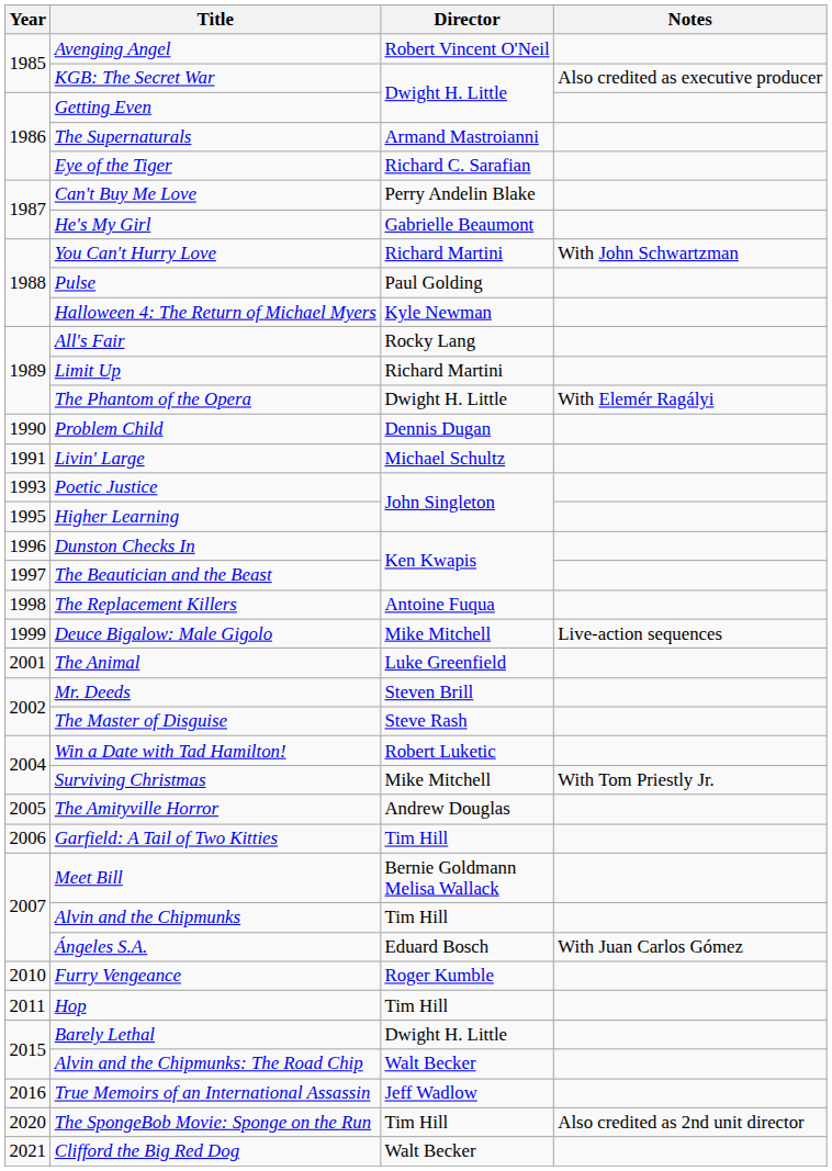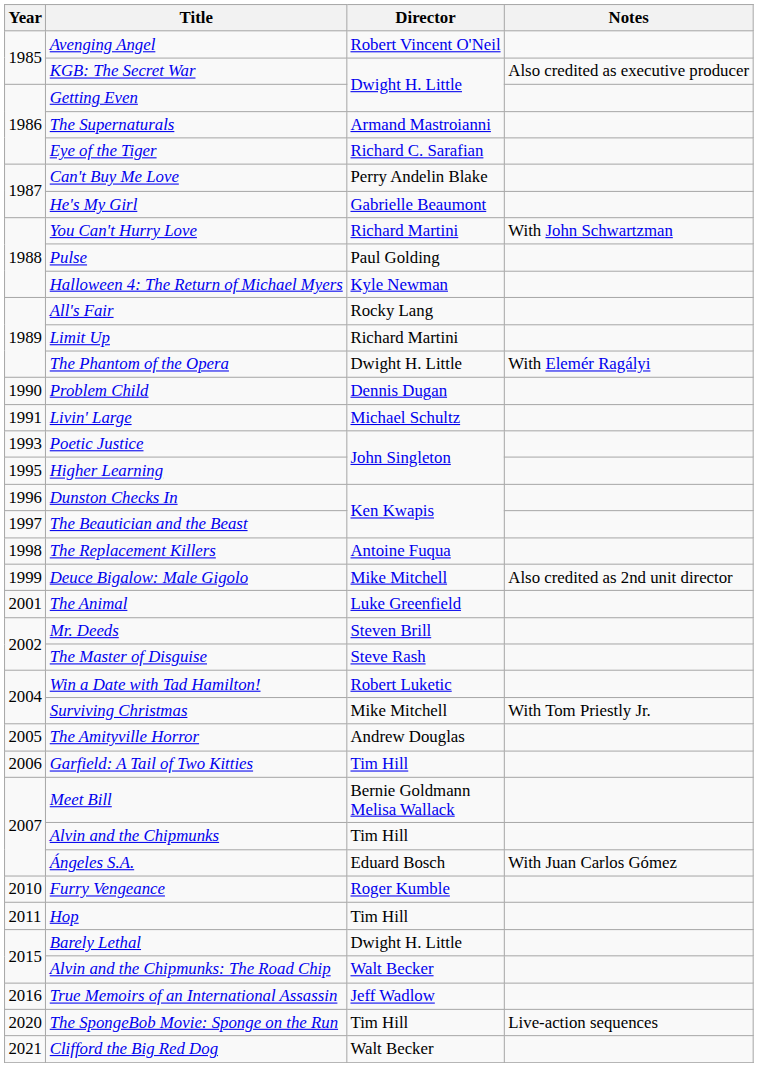Deuce Bigalow: Male Gigolo | Notes: Live-action sequences -> Also credited as 2nd unit director
The SpongeBob Movie: Sponge on the Run | Notes: Also credited as 2nd unit director -> Live-action sequences
